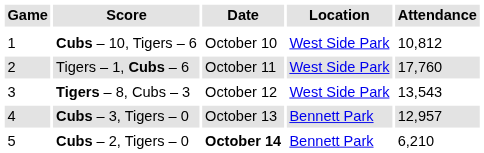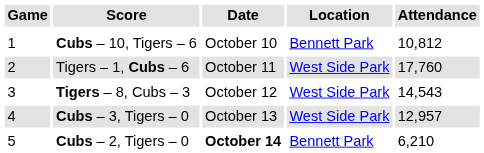Cubs – 10, Tigers – 6 | Location: West Side Park -> Bennett Park
Tigers – 8, Cubs – 3 | Attendance: 13,543 -> 14,543
Cubs – 3, Tigers – 0 | Location: Bennett Park -> West Side Park
